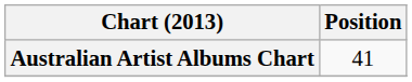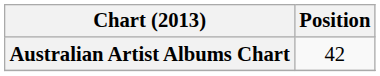Australian Artist Albums Chart | Position: 41 -> 42
